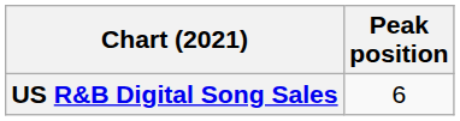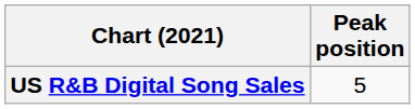US R&B Digital Song Sales | Peak position: 6 -> 5
